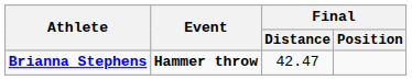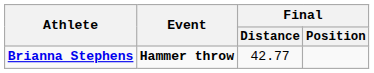Brianna Stephens | Final / Distance: 42.47 -> 42.77
